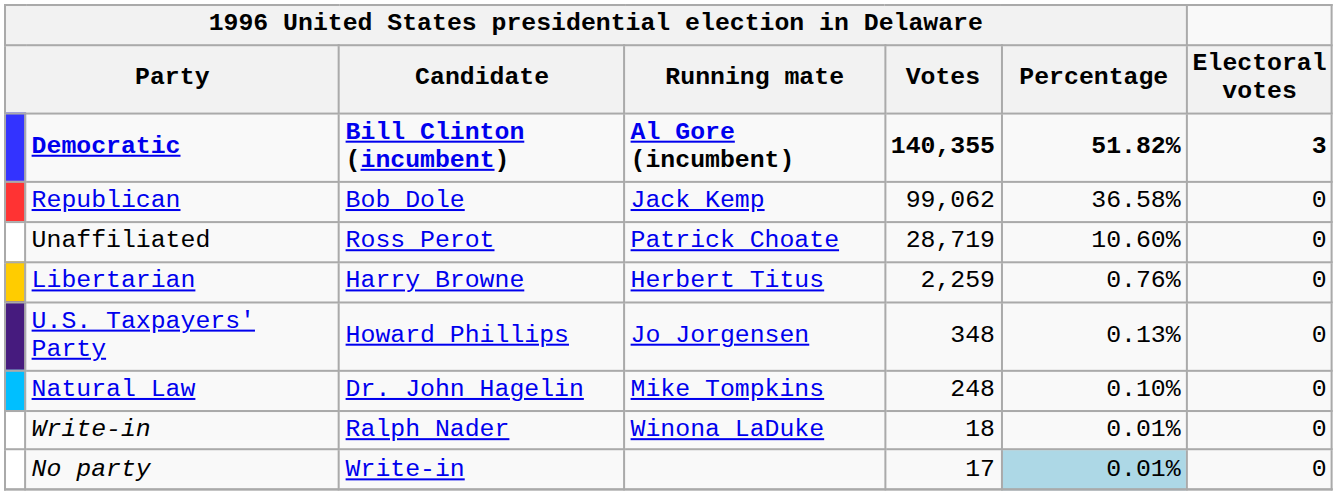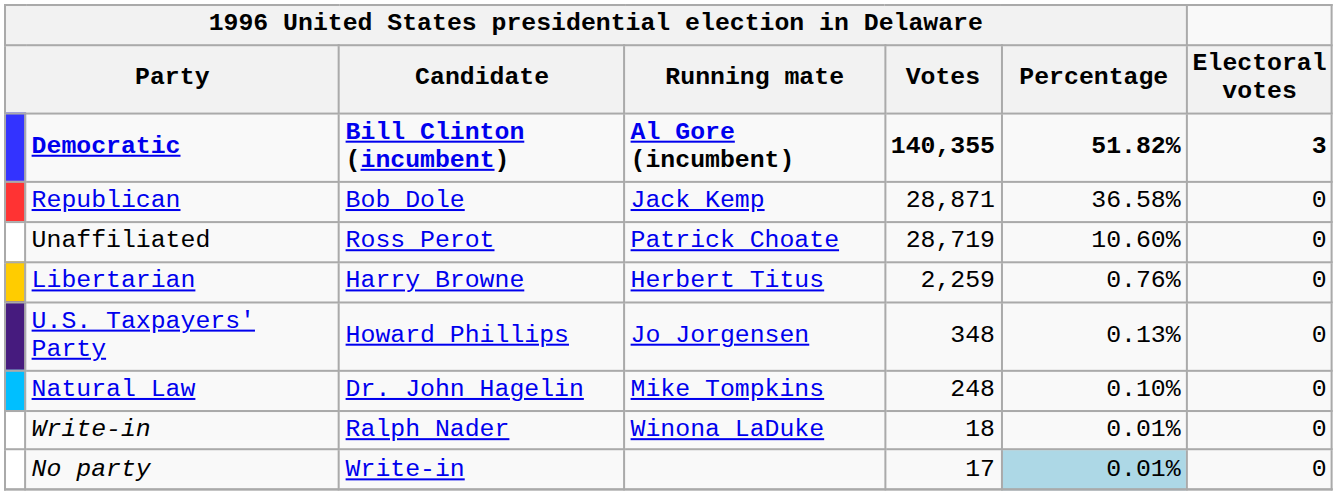Republican | 1996 United States presidential election in Delaware / Votes: 99,062 -> 28,871
